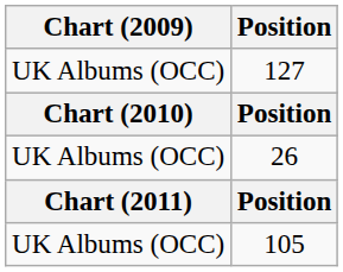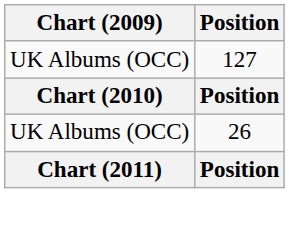- row: UK Albums (OCC) | 105
